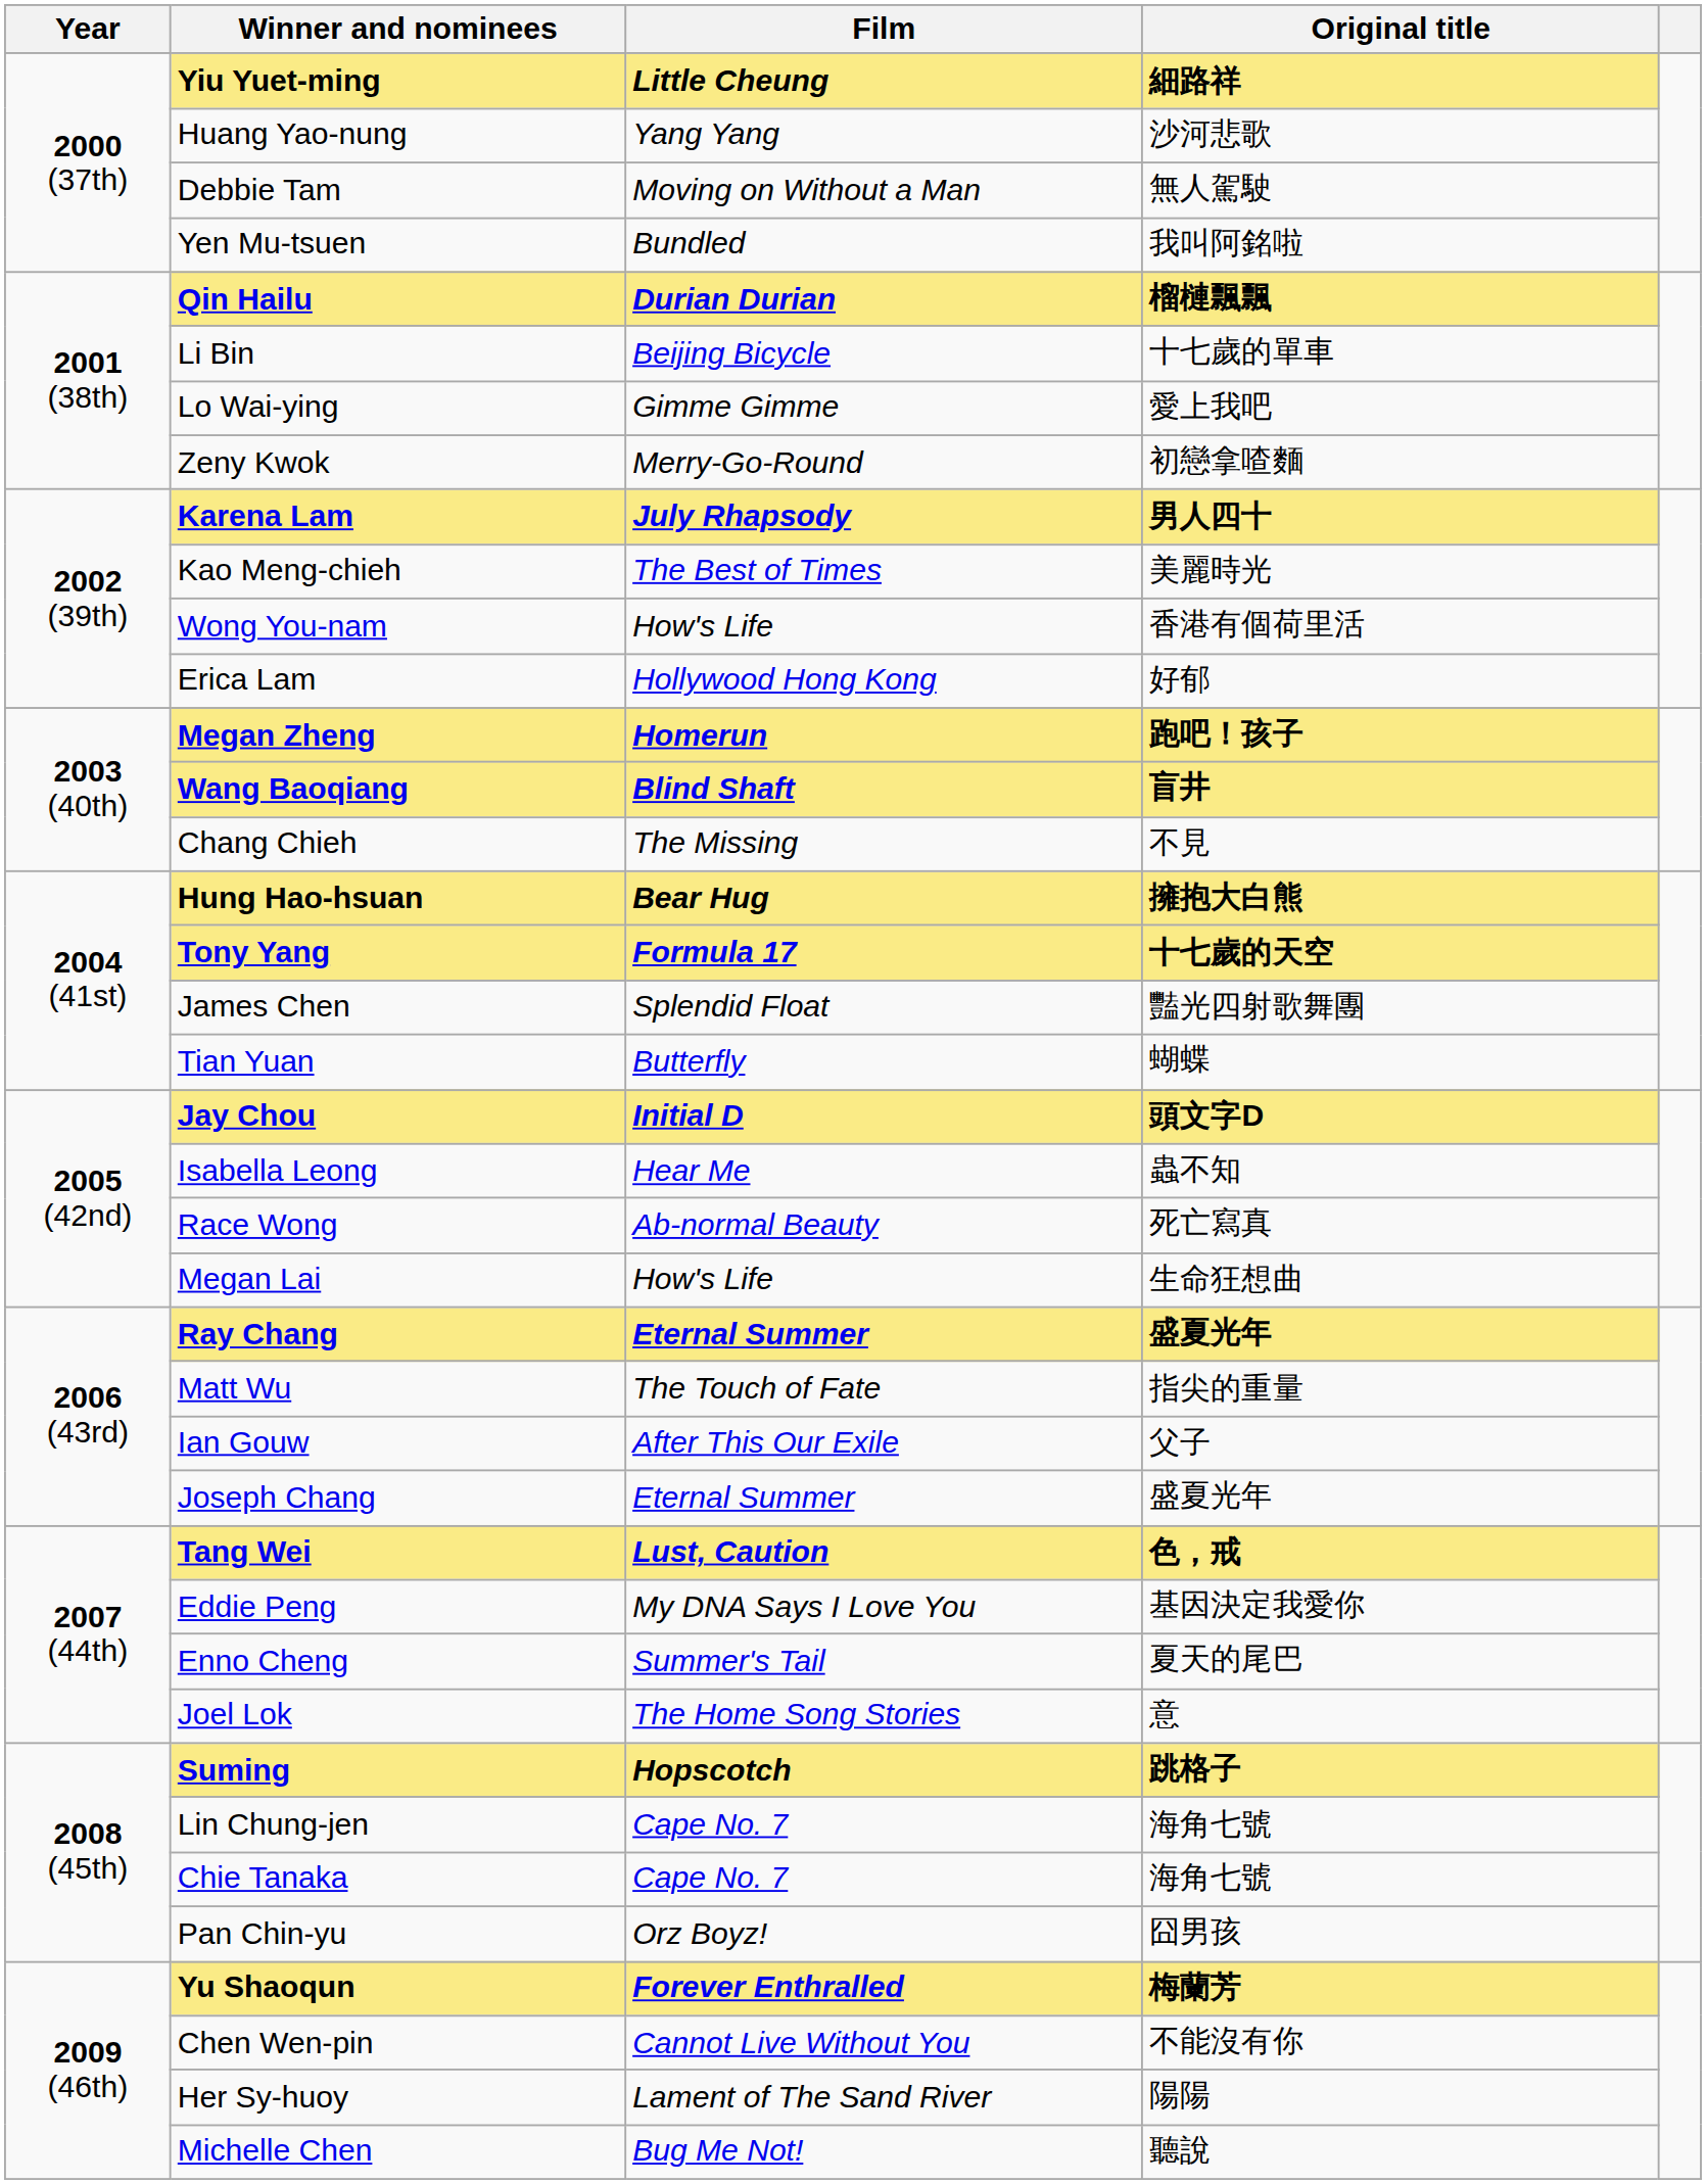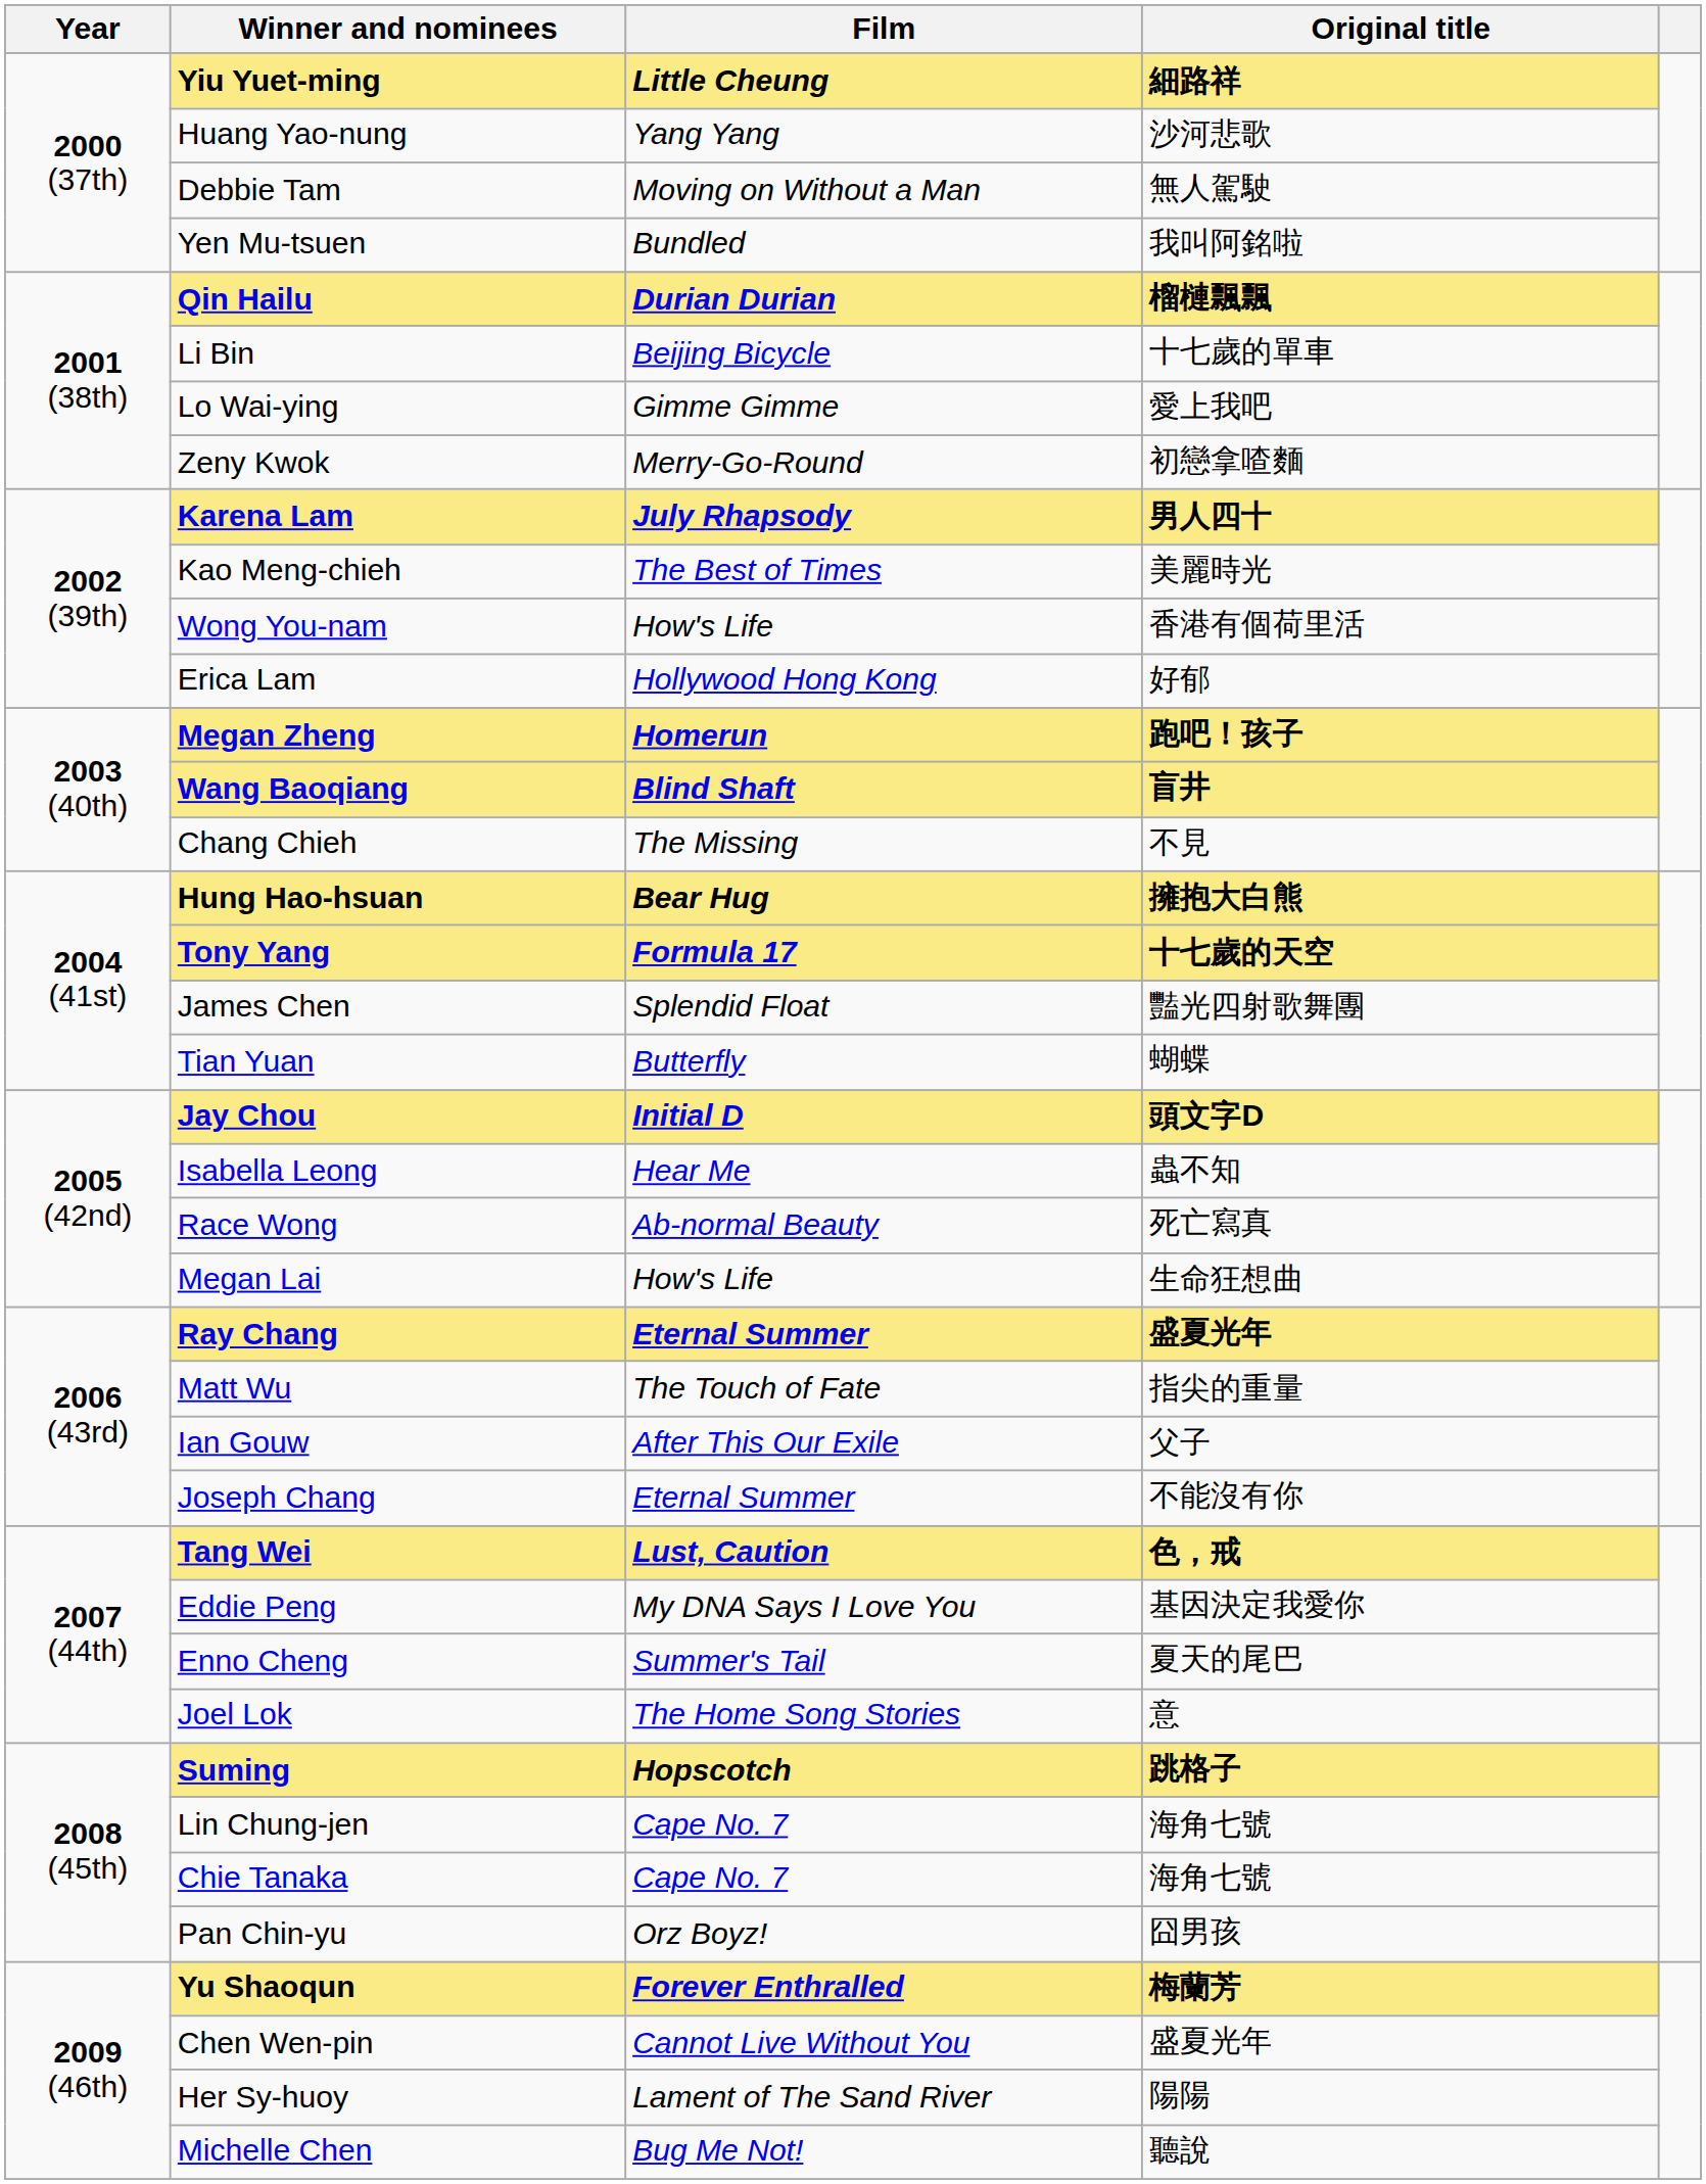Joseph Chang | Original title: 盛夏光年 -> 不能沒有你
Chen Wen-pin | Original title: 不能沒有你 -> 盛夏光年
